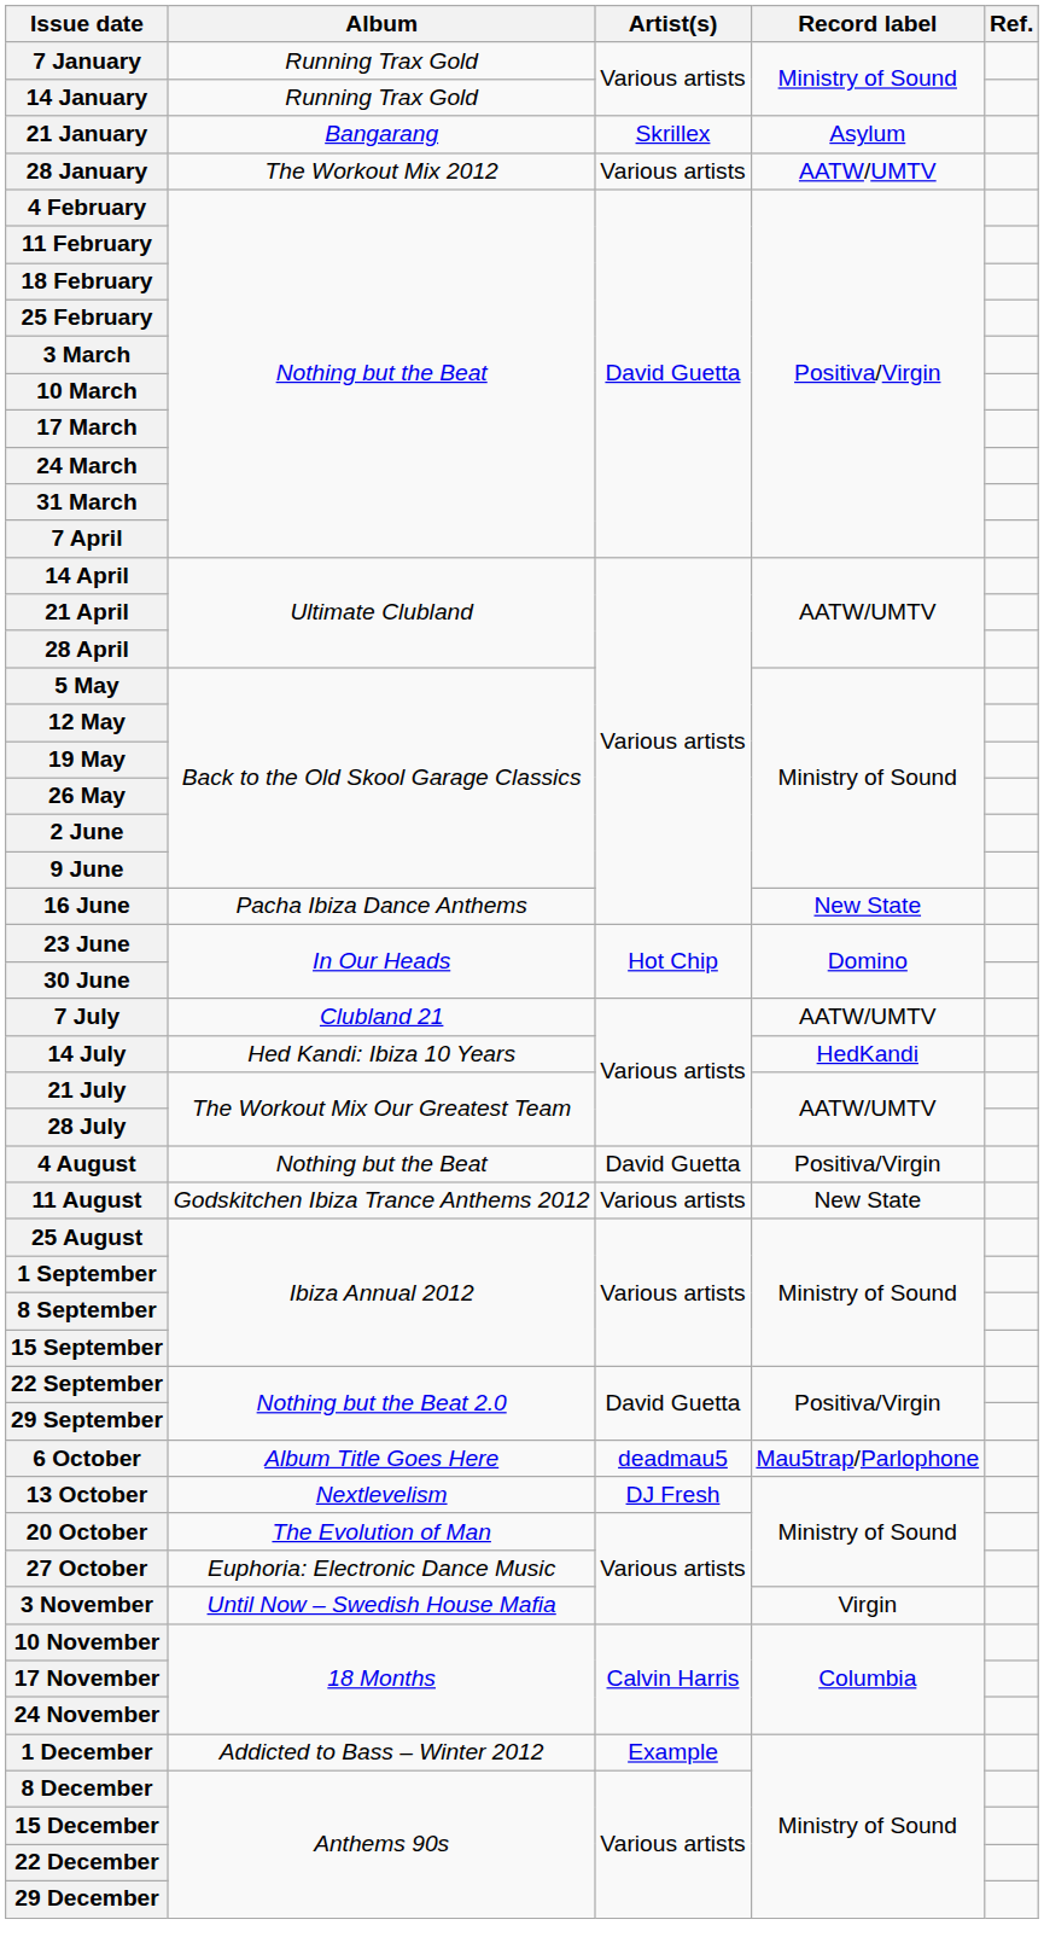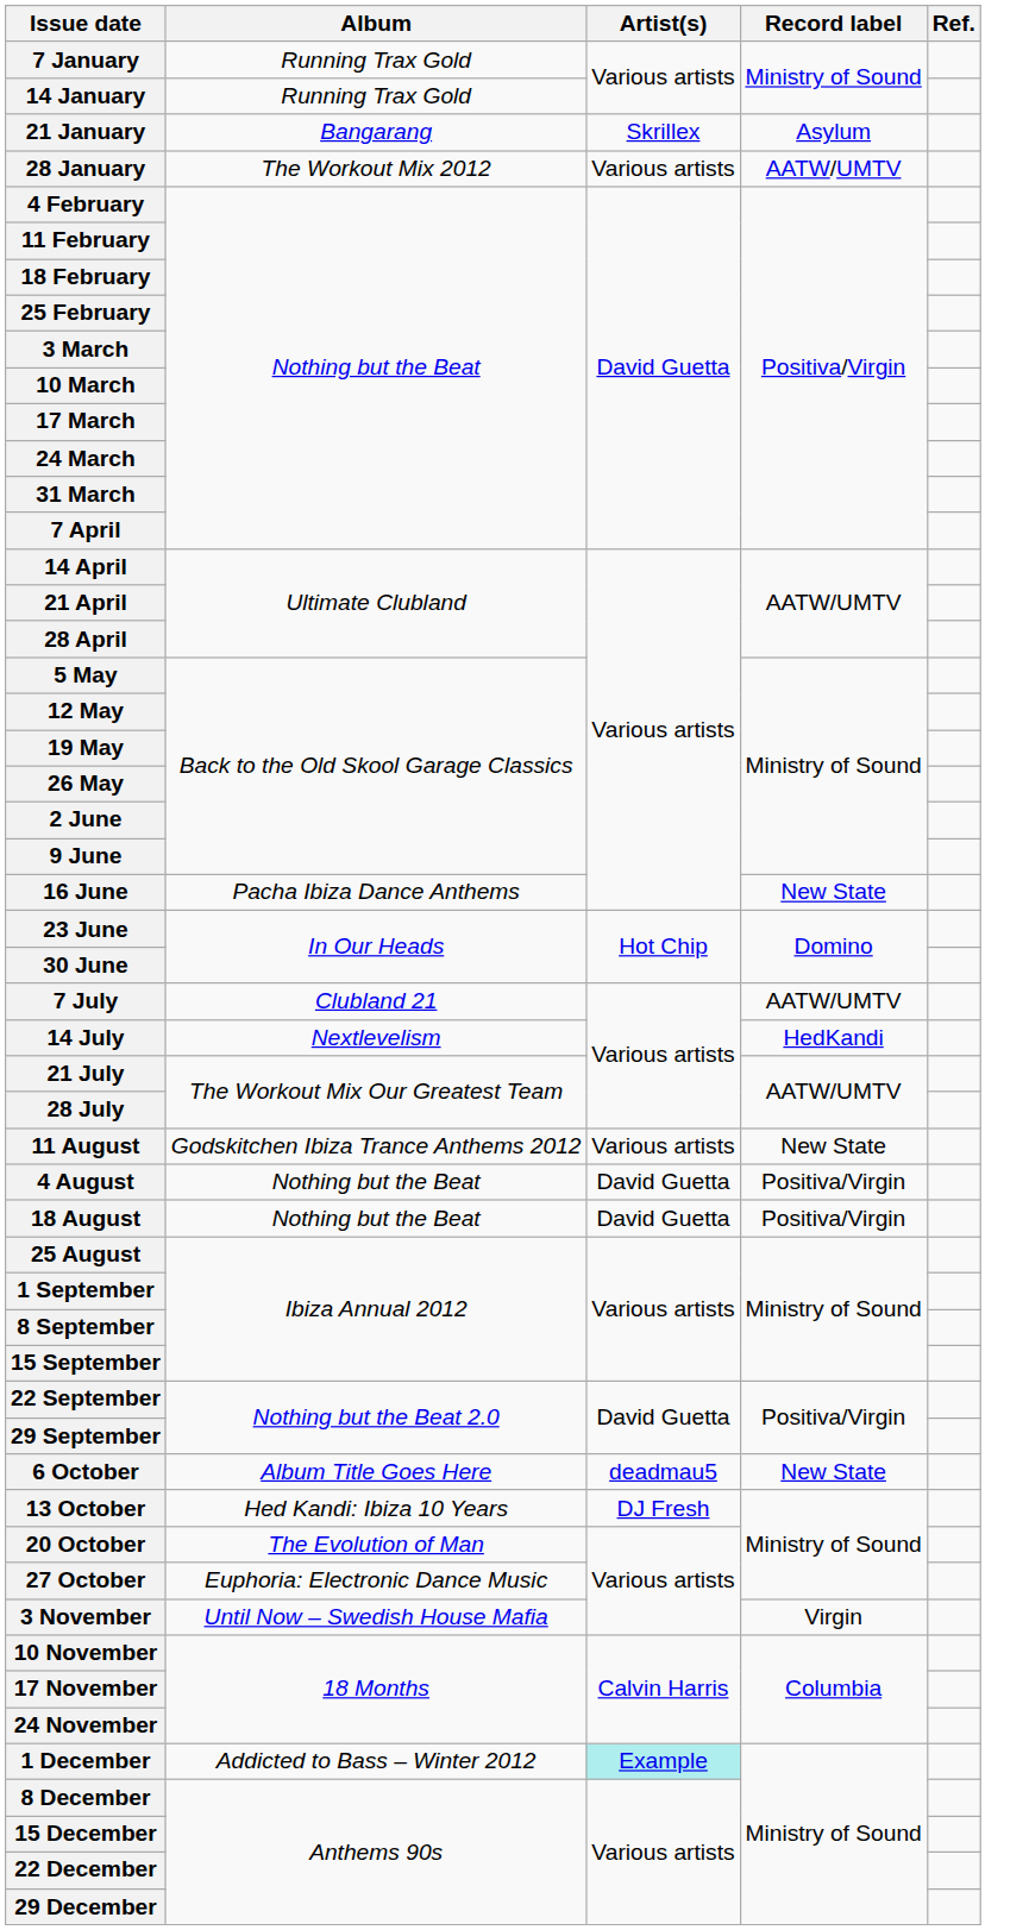14 July | Album: Hed Kandi: Ibiza 10 Years -> Nextlevelism
rows swapped: 4 August <-> 11 August
+ row: 18 August | Nothing but the Beat | David Guetta | Positiva/Virgin
6 October | Record label: Mau5trap/Parlophone -> New State
13 October | Album: Nextlevelism -> Hed Kandi: Ibiza 10 Years
1 December | Artist(s): no background -> paleturquoise background
